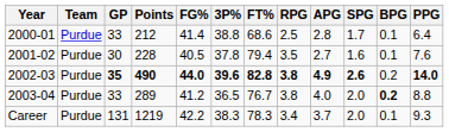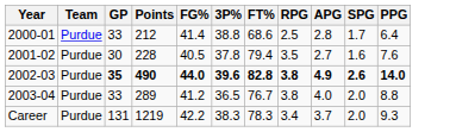- column: BPG | 0.1 | 0.1 | 0.2 | 0.2 | 0.1
